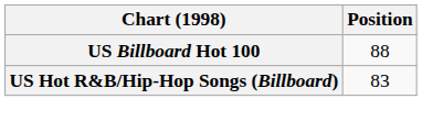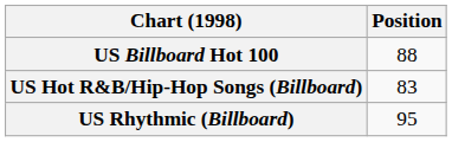+ row: US Rhythmic (Billboard) | 95
